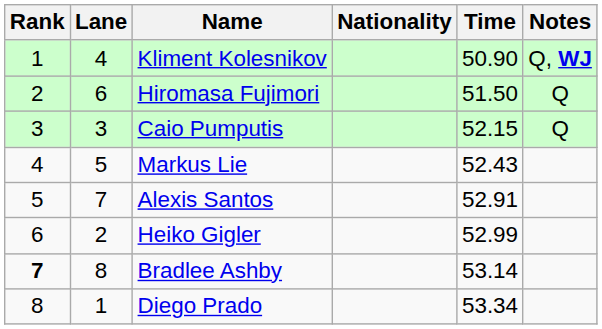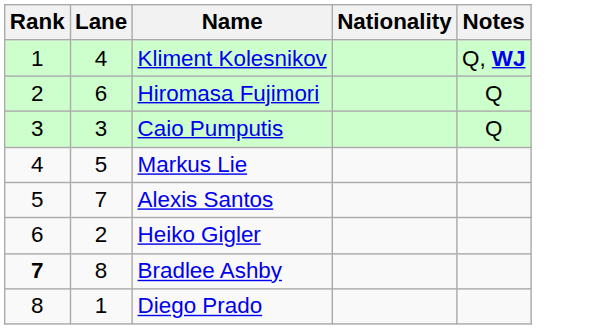- column: Time | 50.90 | 51.50 | 52.15 | 52.43 | 52.91 | 52.99 | 53.14 | 53.34
